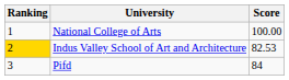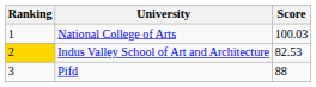National College of Arts | Score: 100.00 -> 100.03
Pifd | Score: 84 -> 88
